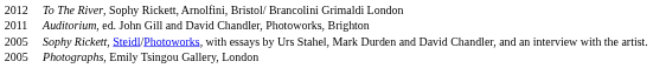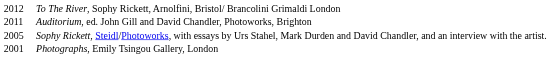Photographs, Emily Tsingou Gallery, London | column 1: 2005 -> 2001
